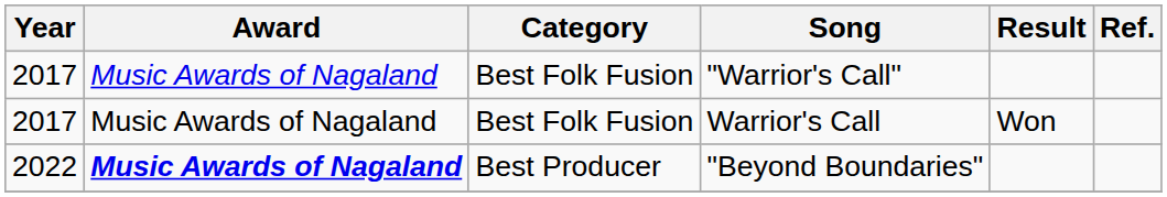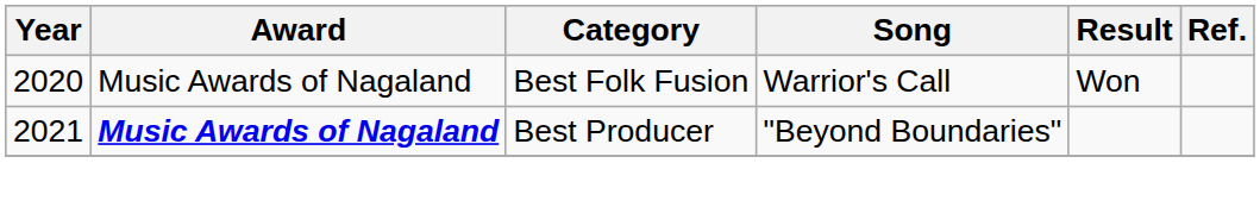- row: 2017 | Music Awards of Nagaland | Best Folk Fusion | "Warrior's Call"
Warrior's Call | Year: 2017 -> 2020
"Beyond Boundaries" | Year: 2022 -> 2021
